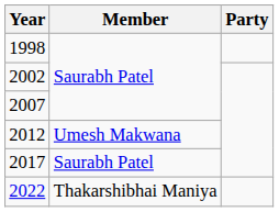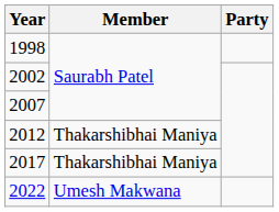2012 | Member: Umesh Makwana -> Thakarshibhai Maniya
2017 | Member: Saurabh Patel -> Thakarshibhai Maniya
2022 | Member: Thakarshibhai Maniya -> Umesh Makwana
